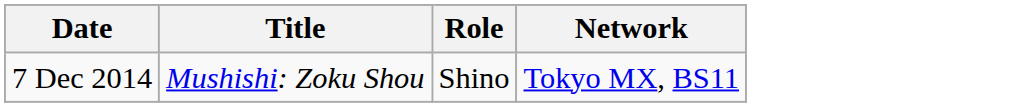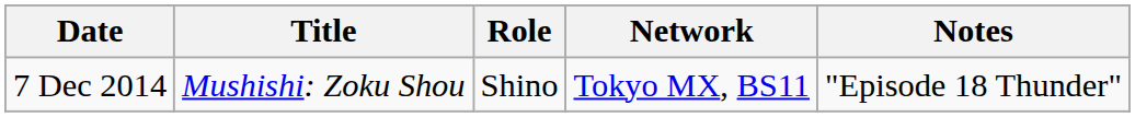+ column: Notes | "Episode 18 Thunder"
